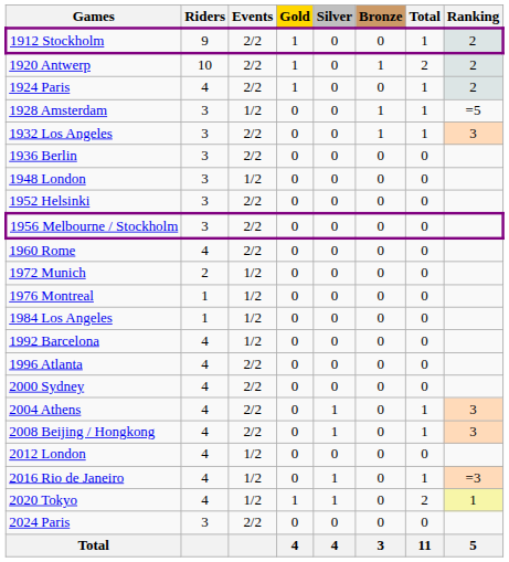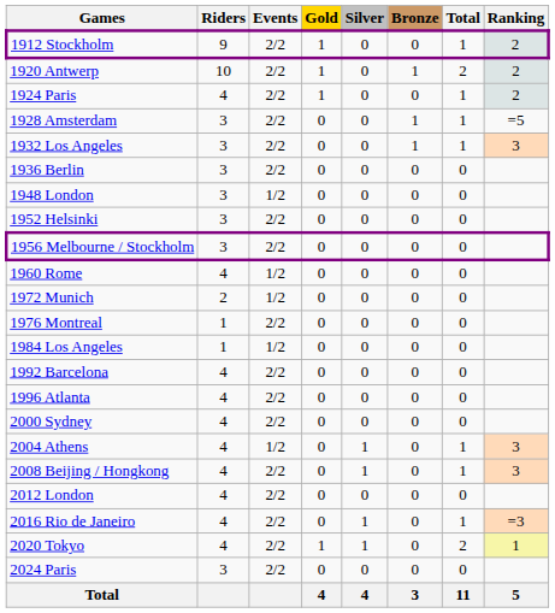1928 Amsterdam | Events: 1/2 -> 2/2
1960 Rome | Events: 2/2 -> 1/2
1976 Montreal | Events: 1/2 -> 2/2
1992 Barcelona | Events: 1/2 -> 2/2
2004 Athens | Events: 2/2 -> 1/2
2012 London | Events: 1/2 -> 2/2
2016 Rio de Janeiro | Events: 1/2 -> 2/2
2020 Tokyo | Events: 1/2 -> 2/2
